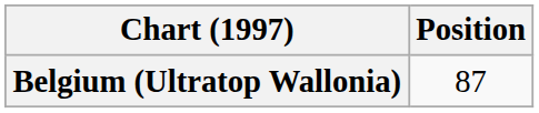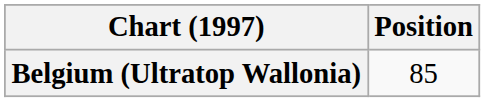Belgium (Ultratop Wallonia) | Position: 87 -> 85
